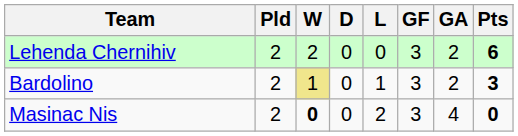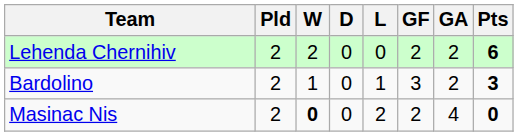Lehenda Chernihiv | GF: 3 -> 2
Bardolino | W: khaki background -> no background
Masinac Nis | GF: 3 -> 2
